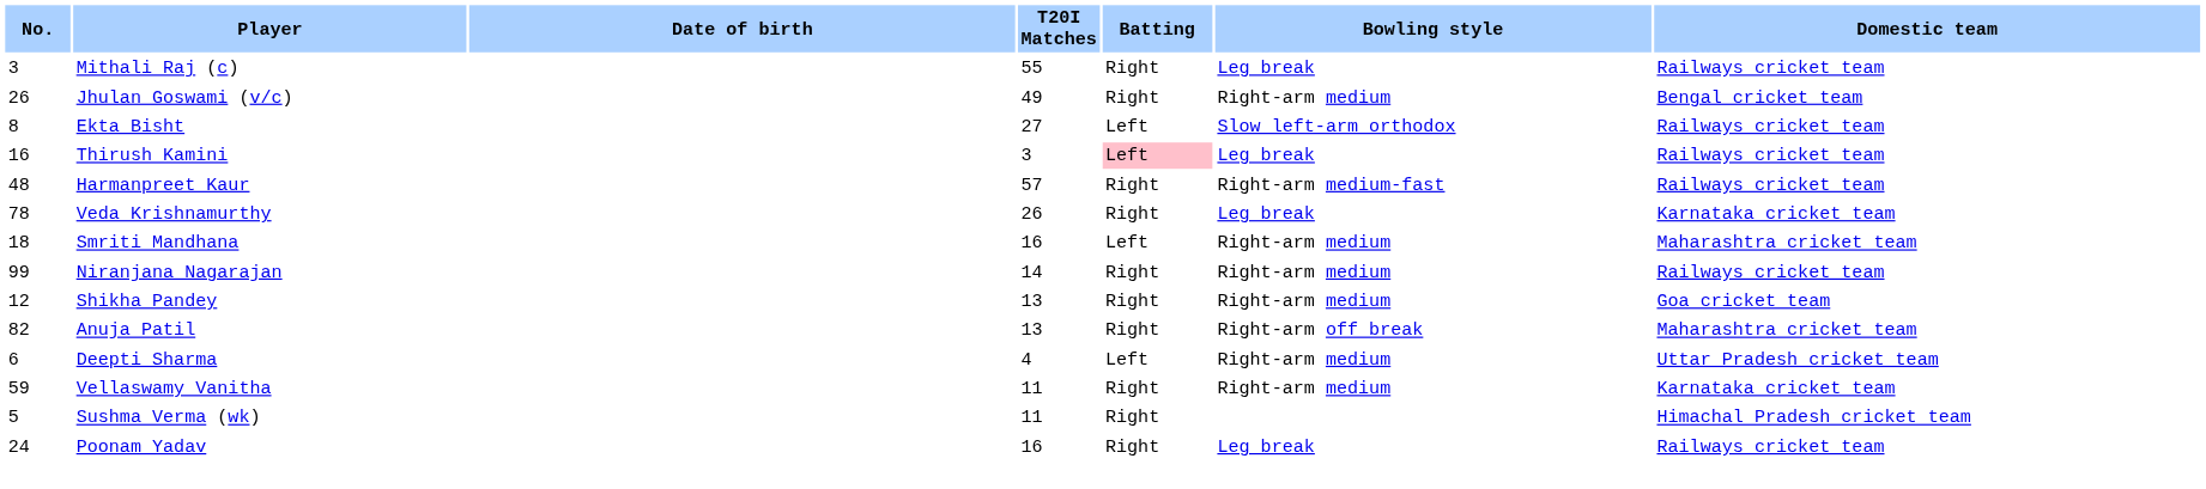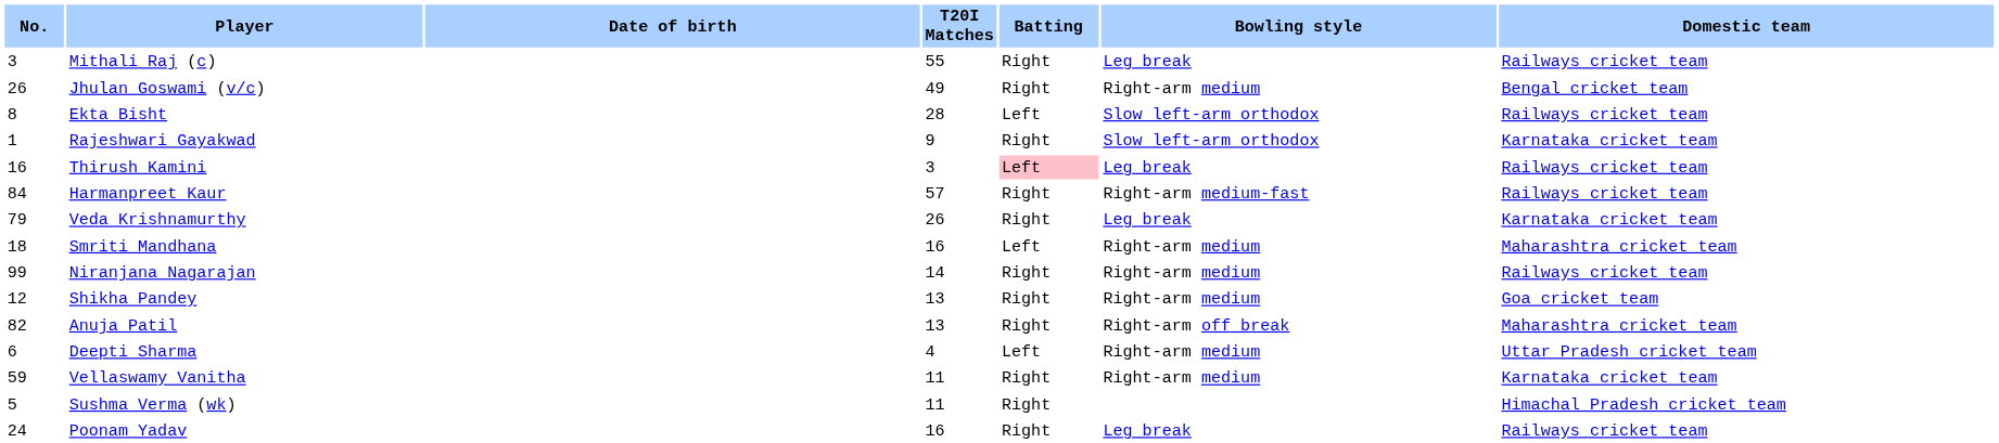Ekta Bisht | T20I Matches: 27 -> 28
+ row: 1 | Rajeshwari Gayakwad | 9 | Right | Slow left-arm orthodox | Karnataka cricket team
Harmanpreet Kaur | No.: 48 -> 84
Veda Krishnamurthy | No.: 78 -> 79
